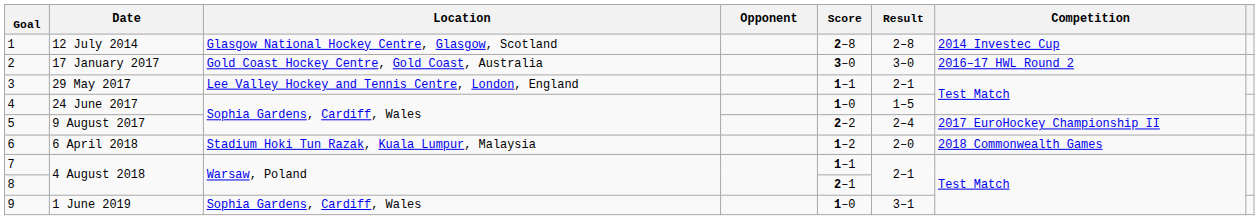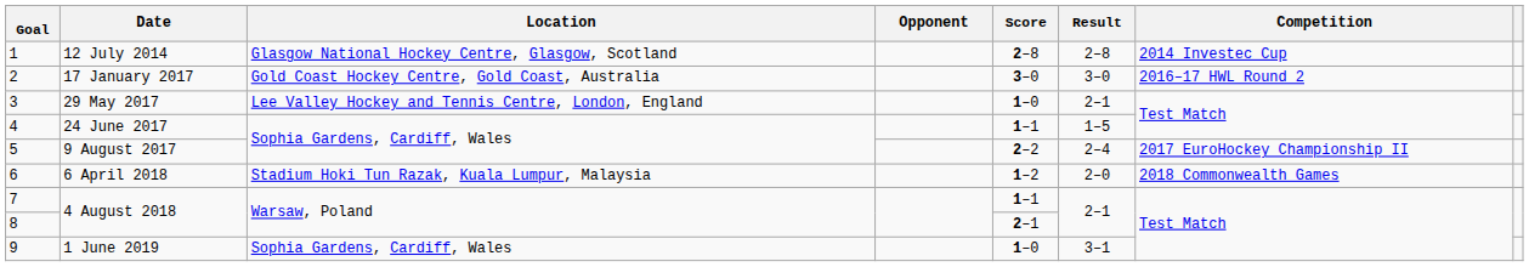3 | Score: 1–1 -> 1–0
4 | Score: 1–0 -> 1–1
